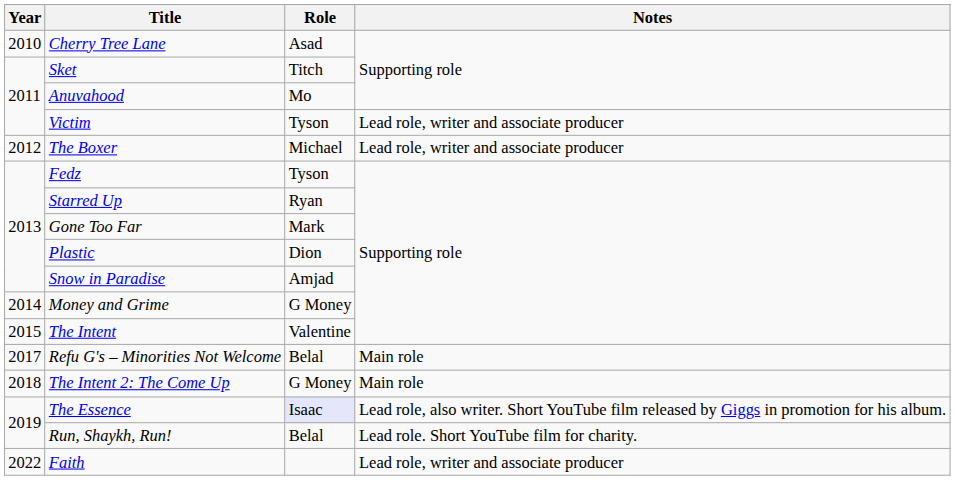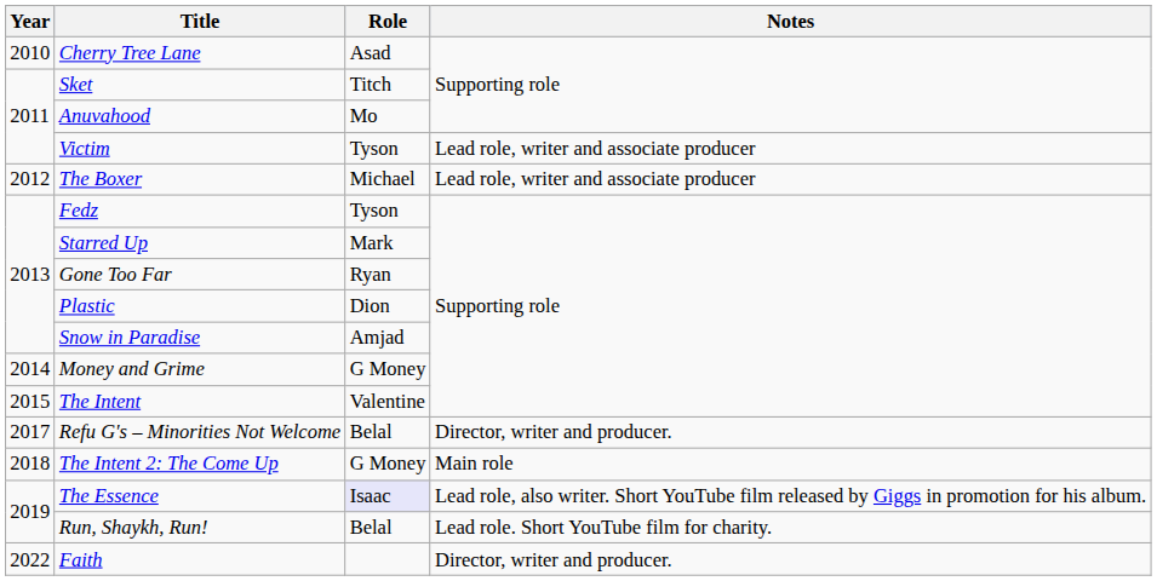Starred Up | Role: Ryan -> Mark
Gone Too Far | Role: Mark -> Ryan
Refu G's – Minorities Not Welcome | Notes: Main role -> Director, writer and producer.
Faith | Notes: Lead role, writer and associate producer -> Director, writer and producer.
